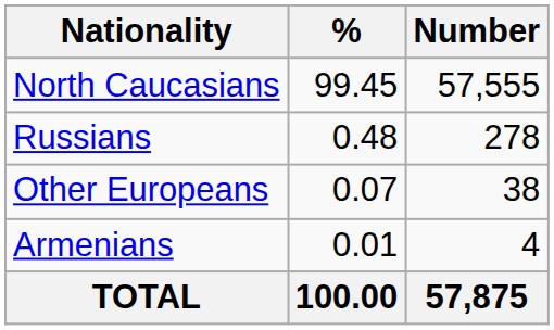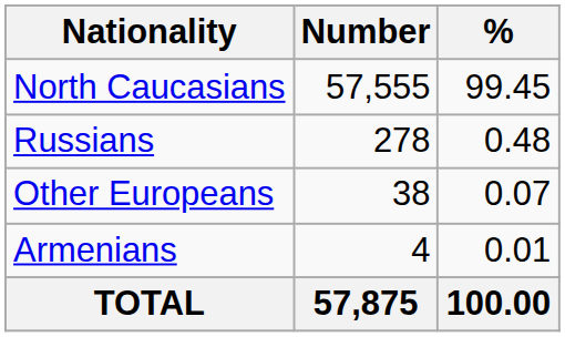columns swapped: Number <-> %
